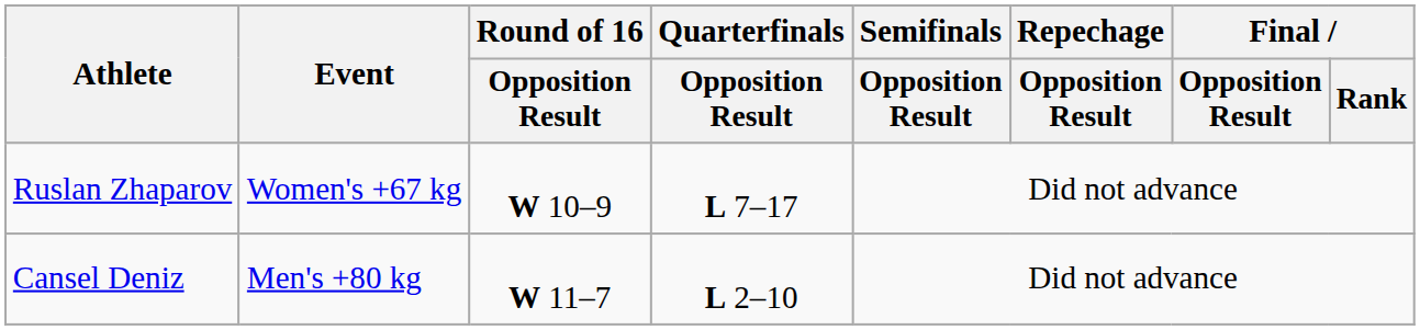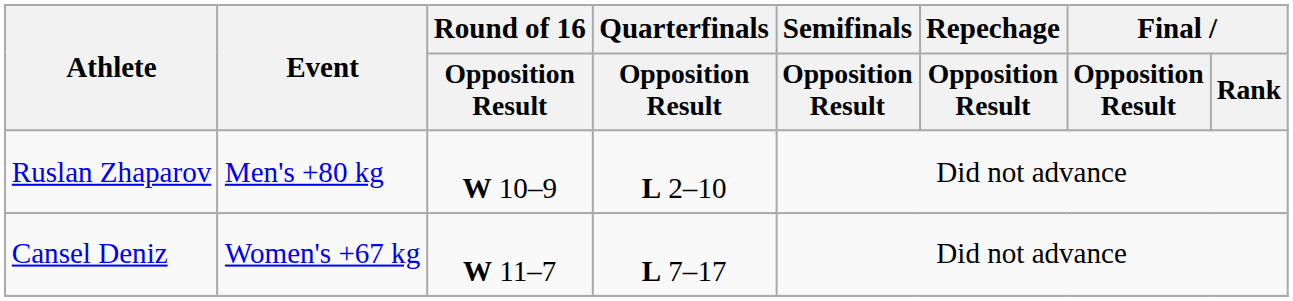Ruslan Zhaparov | Event: Women's +67 kg -> Men's +80 kg
Ruslan Zhaparov | Quarterfinals / Opposition Result: L 7–17 -> L 2–10
Cansel Deniz | Event: Men's +80 kg -> Women's +67 kg
Cansel Deniz | Quarterfinals / Opposition Result: L 2–10 -> L 7–17
